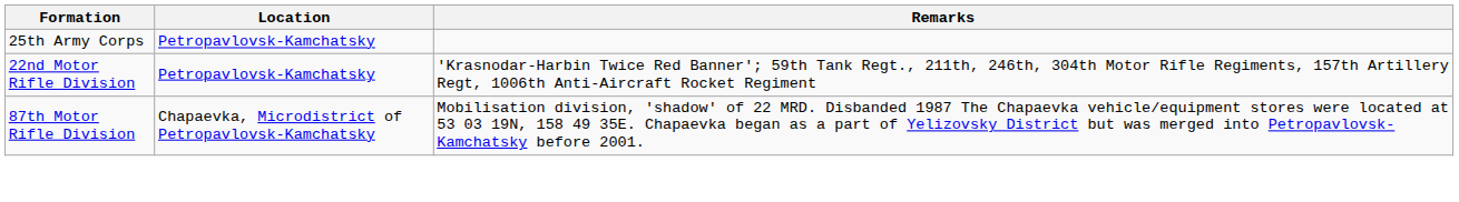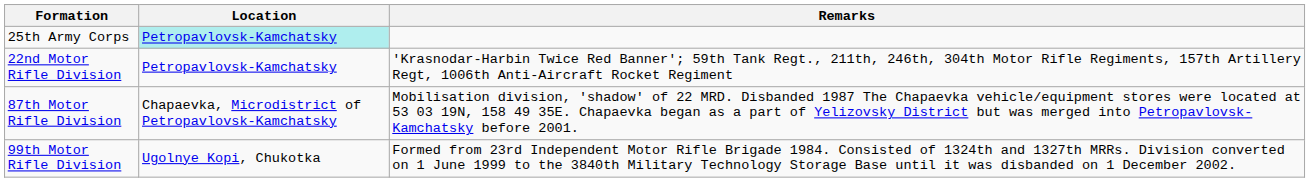25th Army Corps | Location: no background -> paleturquoise background
+ row: 99th Motor Rifle Division | Ugolnye Kopi, Chukotka | Formed from 23rd Independent Motor Rifle Brigade 1984. Consisted of 1324th and 1327th MRRs. Division converted on 1 June 1999 to the 3840th Military Technology Storage Base until it was disbanded on 1 December 2002.
